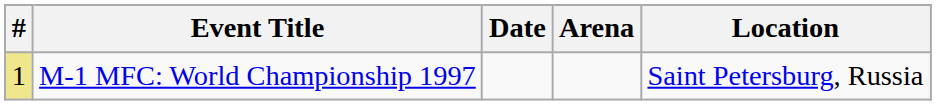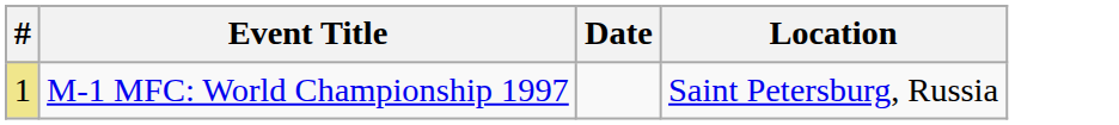- column: Arena
